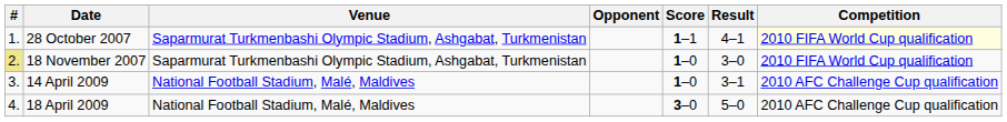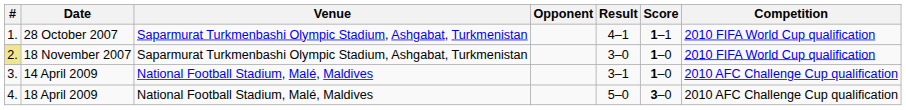columns swapped: Score <-> Result
28 October 2007 | Competition: lightyellow background -> no background
